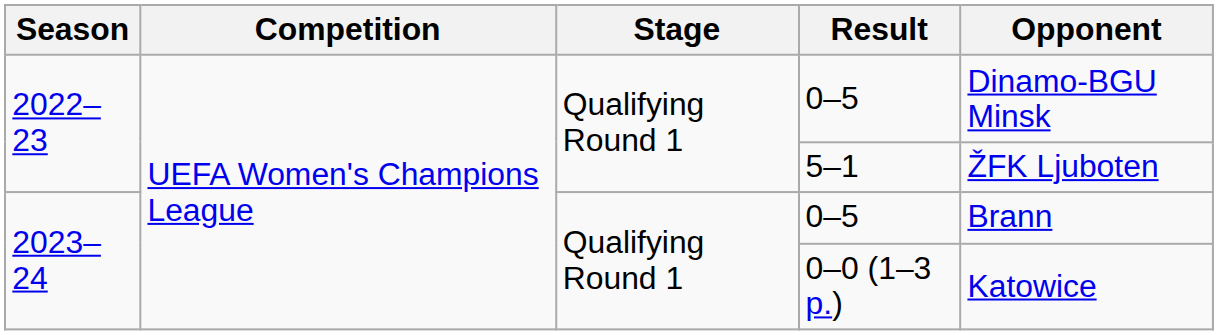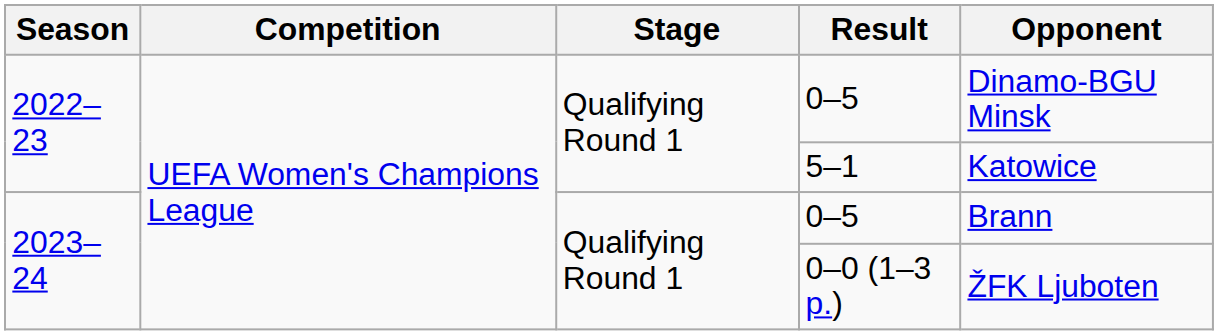5–1 | Opponent: ŽFK Ljuboten -> Katowice
0–0 (1–3 p.) | Opponent: Katowice -> ŽFK Ljuboten
